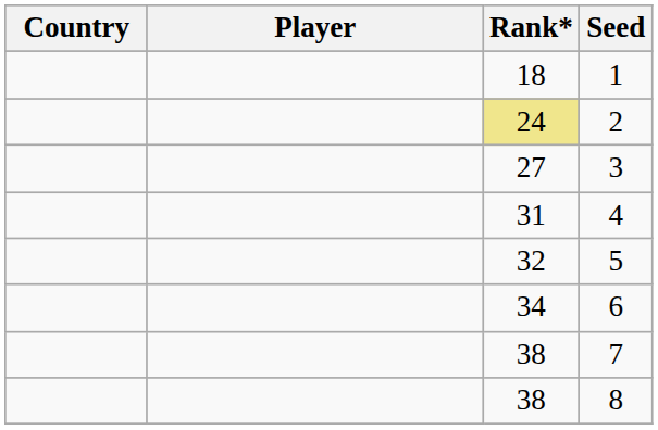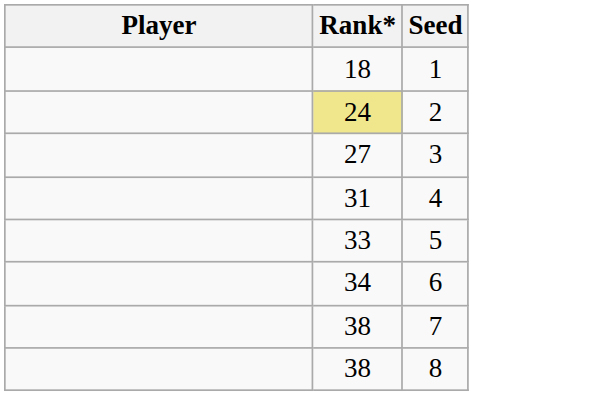- column: Country
5 | Rank*: 32 -> 33
